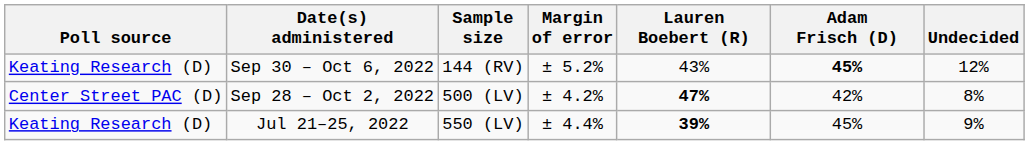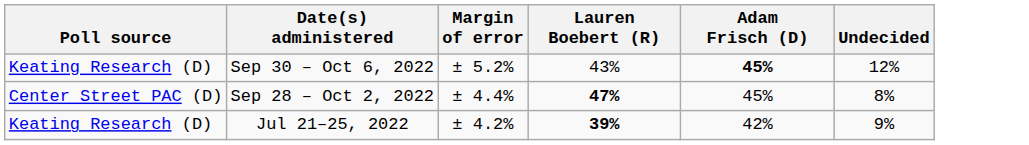- column: Sample size | 144 (RV) | 500 (LV) | 550 (LV)
Sep 28 – Oct 2, 2022 | Margin of error: ± 4.2% -> ± 4.4%
Sep 28 – Oct 2, 2022 | Adam Frisch (D): 42% -> 45%
Jul 21–25, 2022 | Margin of error: ± 4.4% -> ± 4.2%
Jul 21–25, 2022 | Adam Frisch (D): 45% -> 42%
